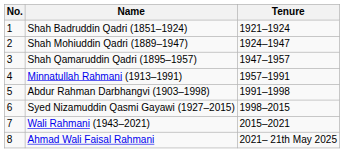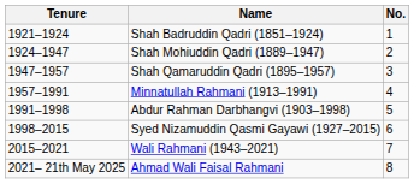columns swapped: No. <-> Tenure
